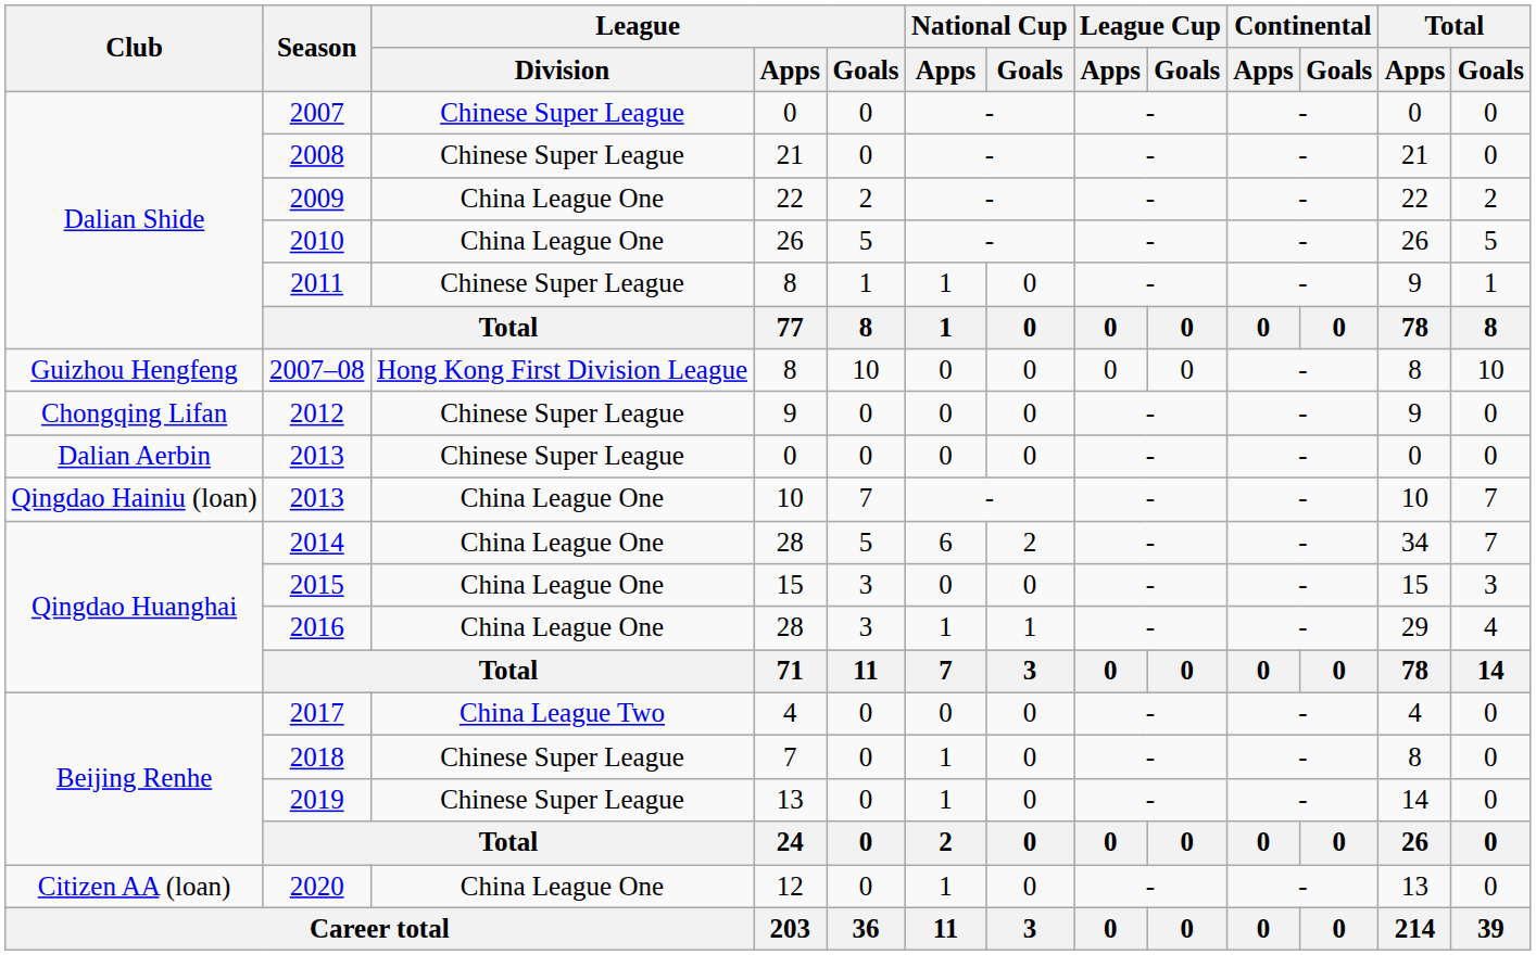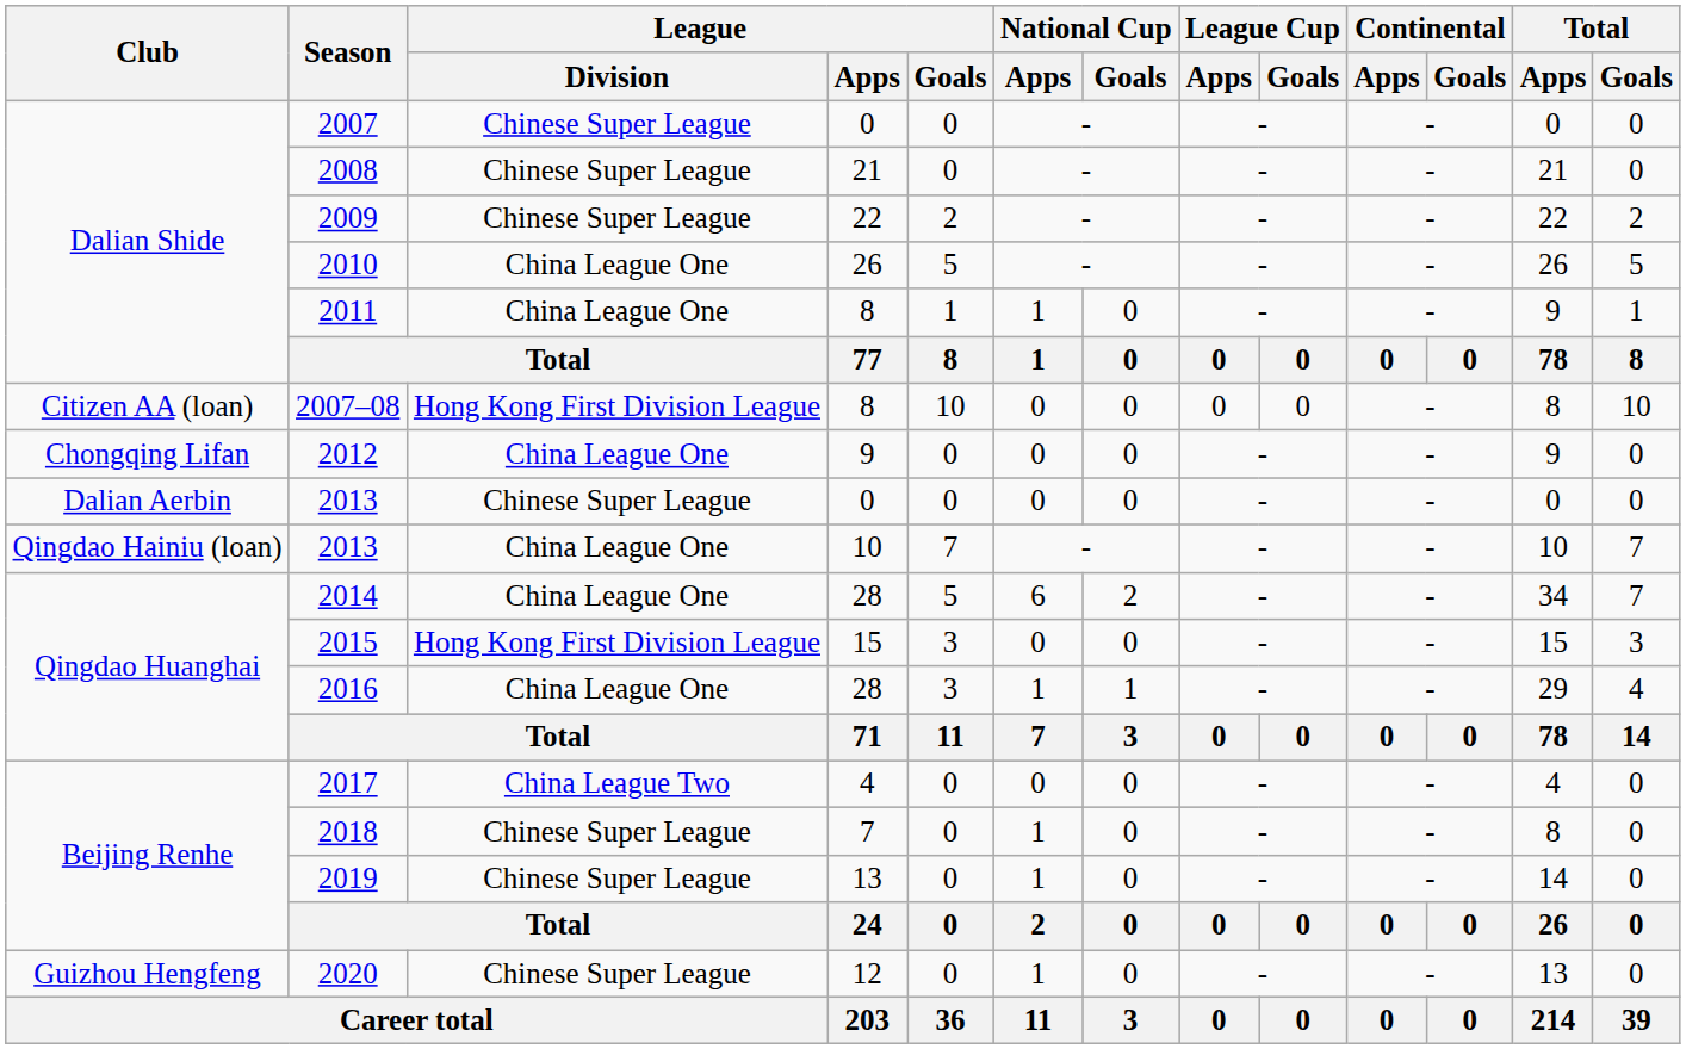2009 | League / Division: China League One -> Chinese Super League
2011 | League / Division: Chinese Super League -> China League One
2007–08 | Club: Guizhou Hengfeng -> Citizen AA (loan)
2012 | League / Division: Chinese Super League -> China League One
2015 | League / Division: China League One -> Hong Kong First Division League
2020 | Club: Citizen AA (loan) -> Guizhou Hengfeng
2020 | League / Division: China League One -> Chinese Super League
